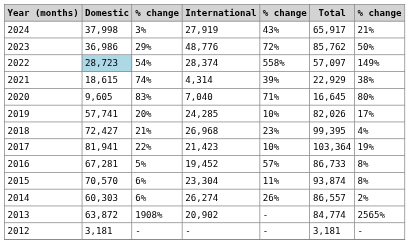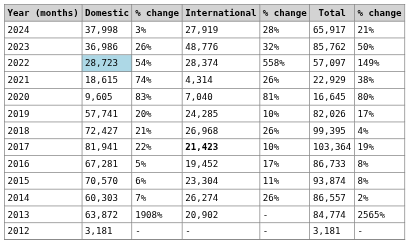2024 | column 5: 43% -> 28%
2023 | column 3: 29% -> 26%
2023 | column 5: 72% -> 32%
2021 | column 5: 39% -> 26%
2020 | column 5: 71% -> 81%
2018 | column 5: 23% -> 26%
2017 | International: normal -> bold
2016 | column 5: 57% -> 17%
2014 | column 3: 6% -> 7%
